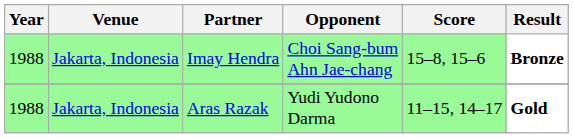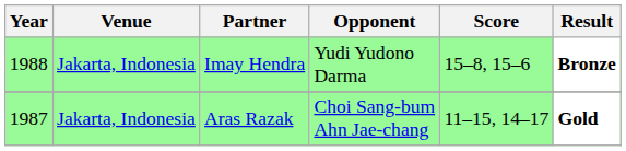Imay Hendra | Opponent: Choi Sang-bum Ahn Jae-chang -> Yudi Yudono Darma
Aras Razak | Year: 1988 -> 1987
Aras Razak | Opponent: Yudi Yudono Darma -> Choi Sang-bum Ahn Jae-chang
